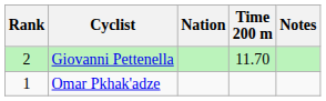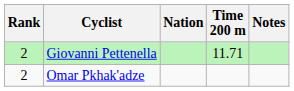Giovanni Pettenella | Time 200 m: 11.70 -> 11.71
Omar Pkhak'adze | Rank: 1 -> 2
